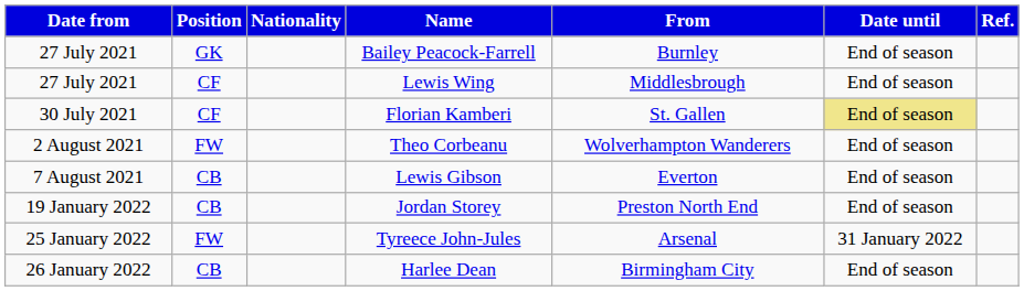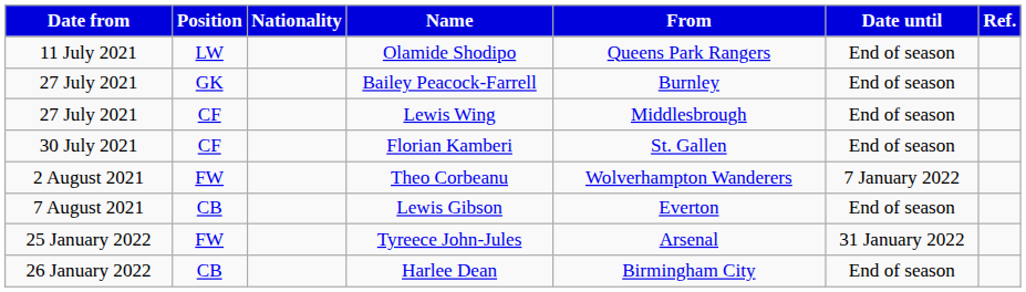+ row: 11 July 2021 | LW | Olamide Shodipo | Queens Park Rangers | End of season
Florian Kamberi | Date until: khaki background -> no background
Theo Corbeanu | Date until: End of season -> 7 January 2022
- row: 19 January 2022 | CB | Jordan Storey | Preston North End | End of season
